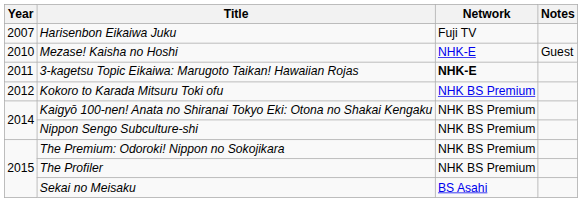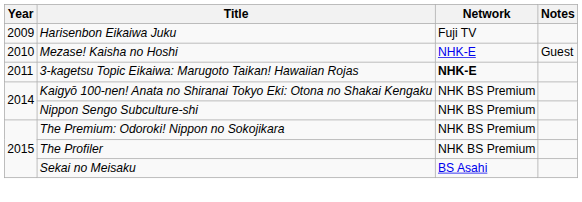Harisenbon Eikaiwa Juku | Year: 2007 -> 2009
- row: 2012 | Kokoro to Karada Mitsuru Toki ofu | NHK BS Premium
